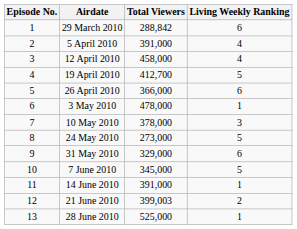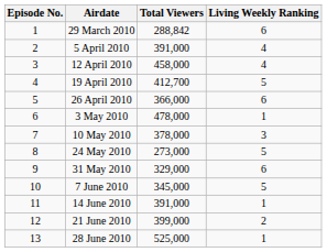21 June 2010 | Total Viewers: 399,003 -> 399,000
